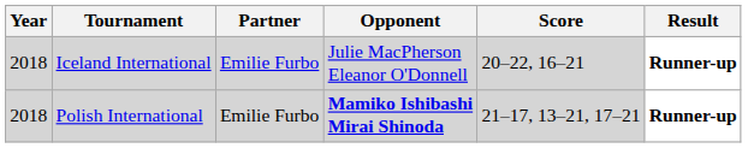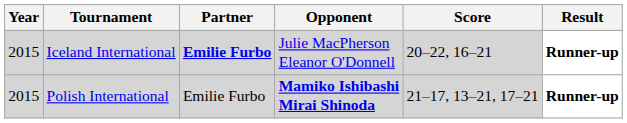Iceland International | Year: 2018 -> 2015
Iceland International | Partner: normal -> bold
Polish International | Year: 2018 -> 2015
